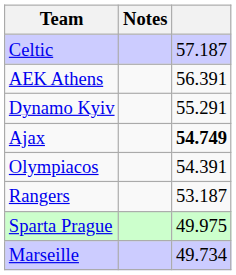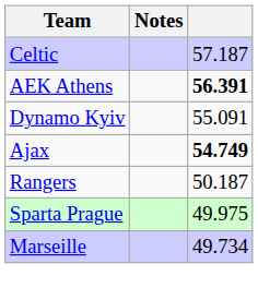AEK Athens | column 3: normal -> bold
Dynamo Kyiv | column 3: 55.291 -> 55.091
- row: Olympiacos | 54.391
Rangers | column 3: 53.187 -> 50.187
